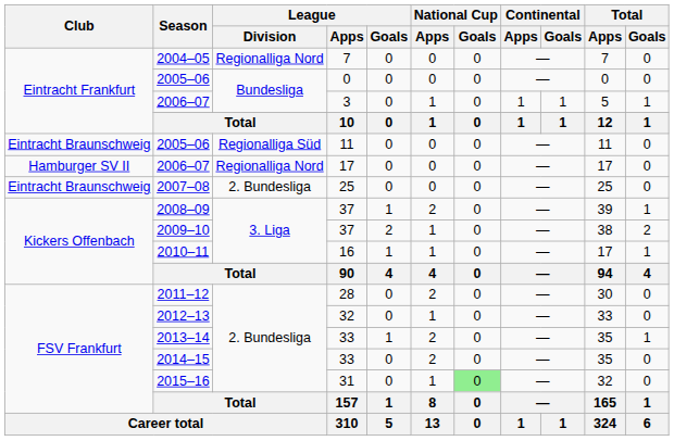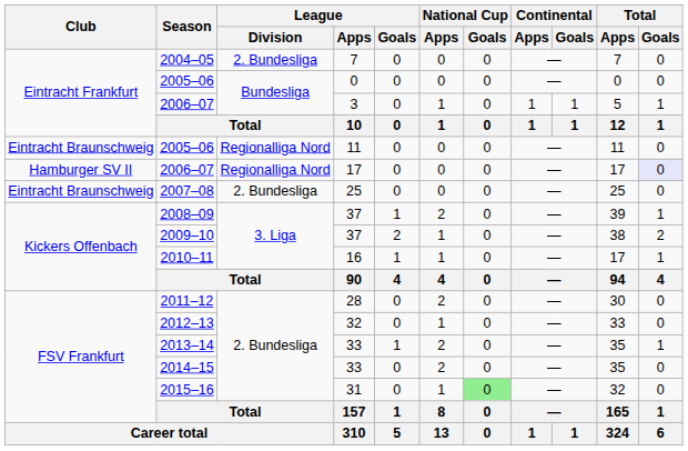2004–05 | League / Division: Regionalliga Nord -> 2. Bundesliga
2005–06 / 11 | League / Division: Regionalliga Süd -> Regionalliga Nord
2006–07 / 17 | Total / Goals: no background -> lavender background
